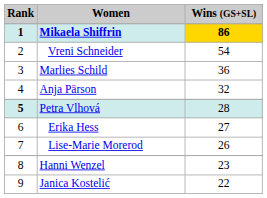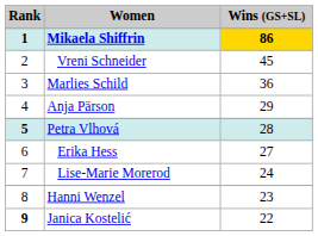Vreni Schneider | Wins (GS+SL): 54 -> 45
Anja Pärson | Wins (GS+SL): 32 -> 29
Lise-Marie Morerod | Wins (GS+SL): 26 -> 24
Janica Kostelić | Rank: normal -> bold
